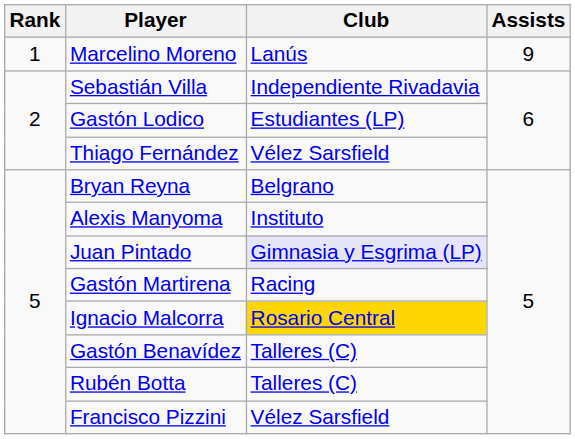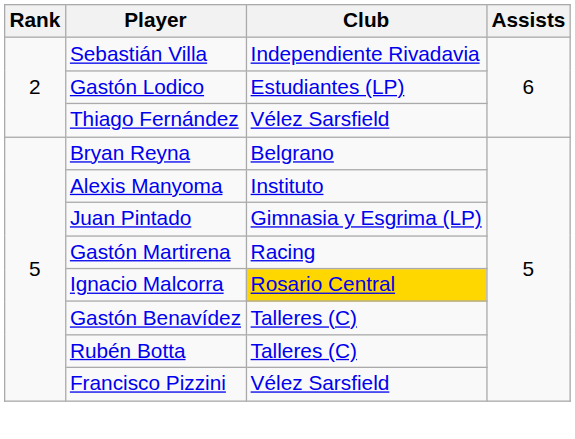- row: 1 | Marcelino Moreno | Lanús | 9
Juan Pintado | Club: lavender background -> no background
